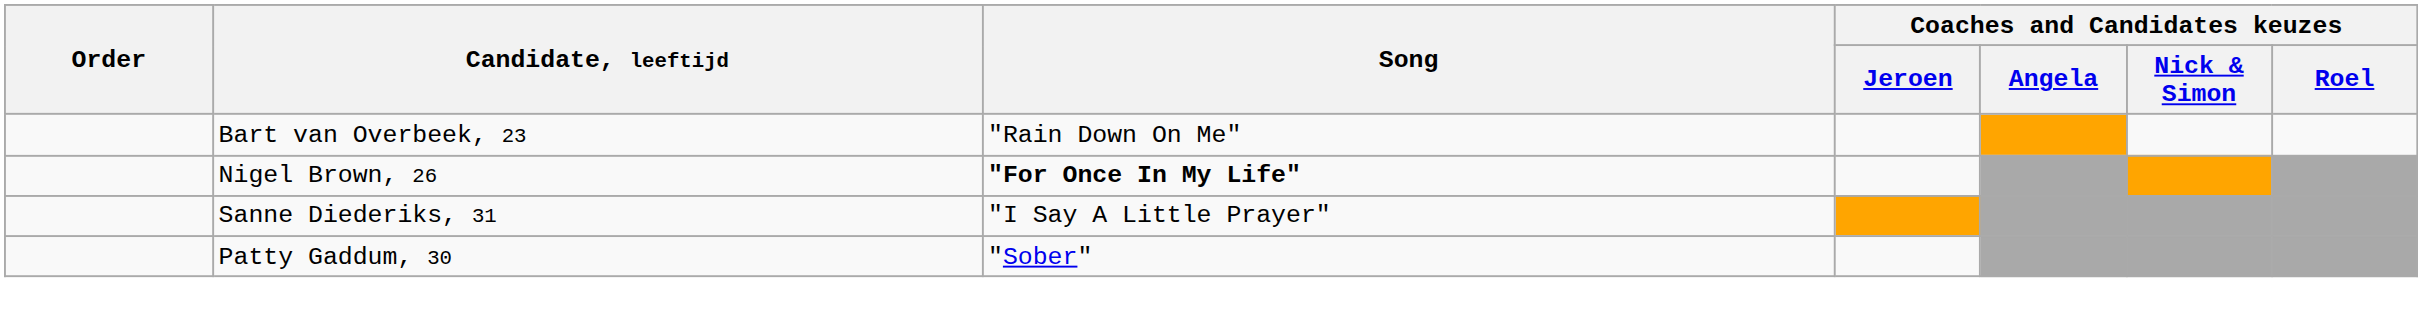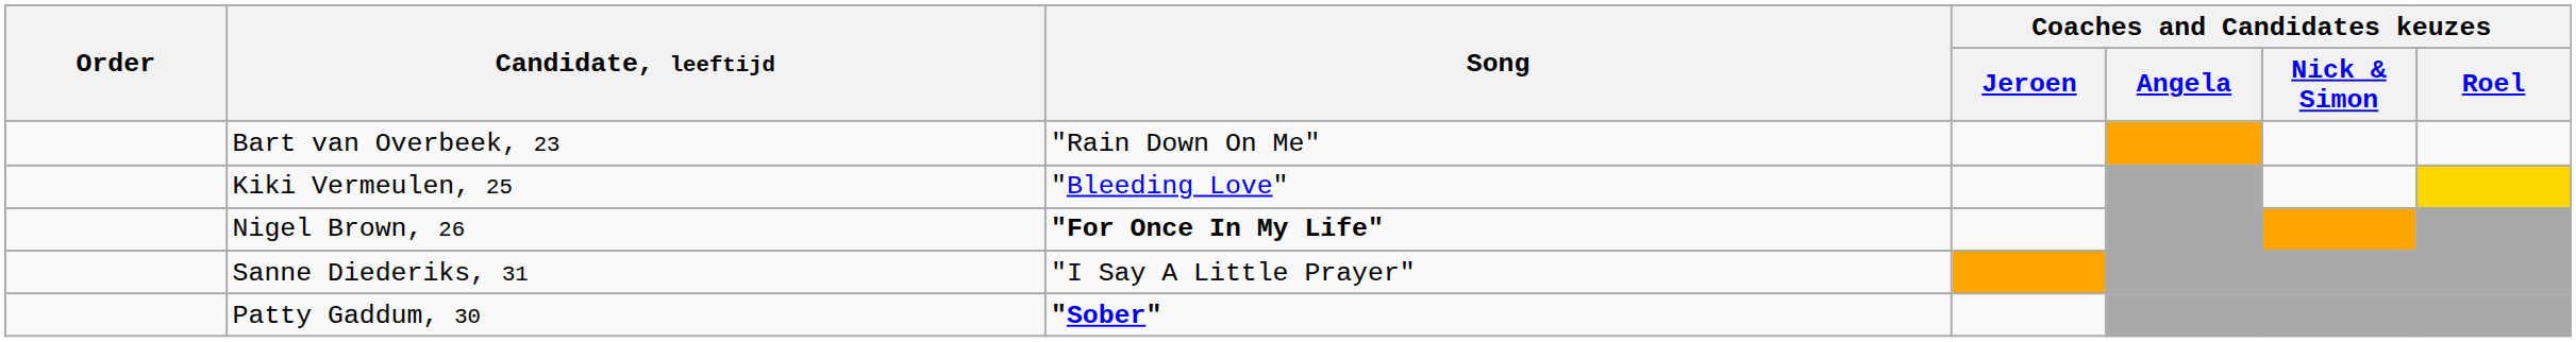+ row: Kiki Vermeulen, 25 | "Bleeding Love"
Patty Gaddum, 30 | Song: normal -> bold
